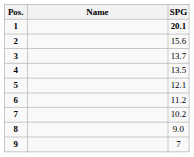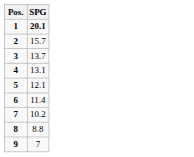- column: Name
2 | SPG: 15.6 -> 15.7
4 | SPG: 13.5 -> 13.1
6 | SPG: 11.2 -> 11.4
8 | SPG: 9.0 -> 8.8
